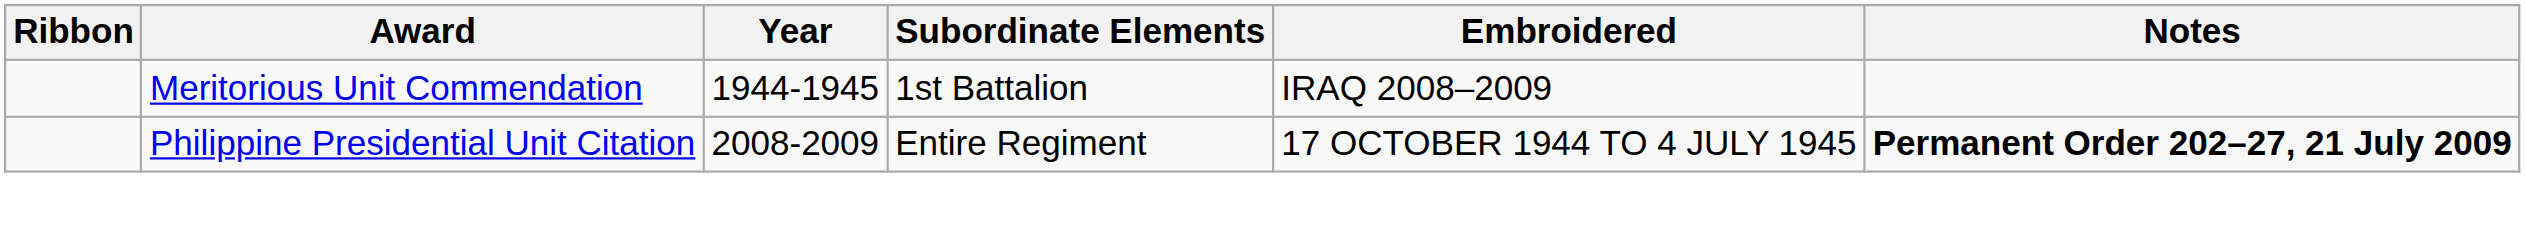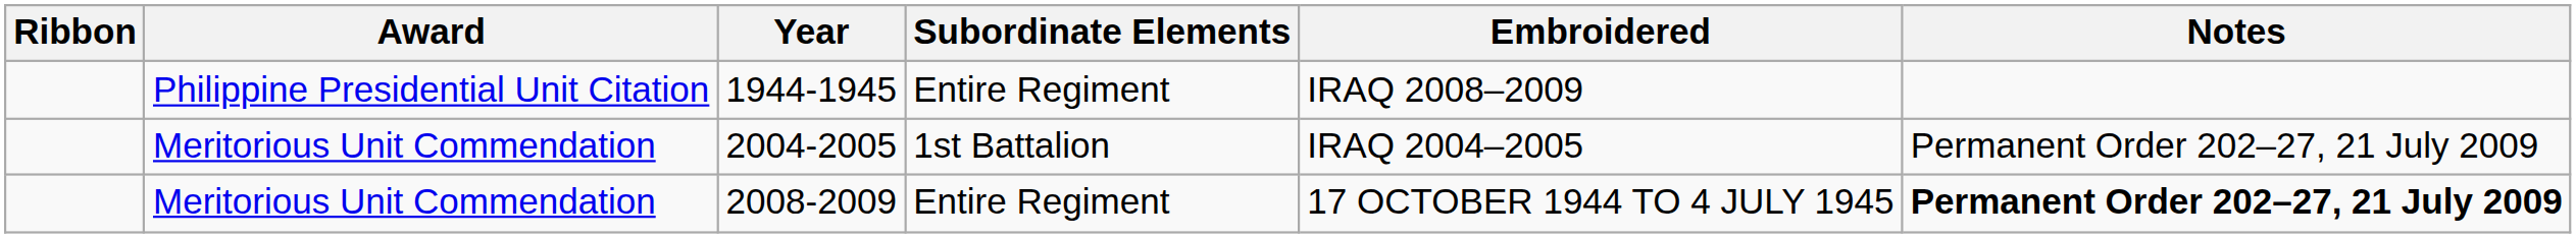1944-1945 | Award: Meritorious Unit Commendation -> Philippine Presidential Unit Citation
1944-1945 | Subordinate Elements: 1st Battalion -> Entire Regiment
+ row: Meritorious Unit Commendation | 2004-2005 | 1st Battalion | IRAQ 2004–2005 | Permanent Order 202–27, 21 July 2009
2008-2009 | Award: Philippine Presidential Unit Citation -> Meritorious Unit Commendation
